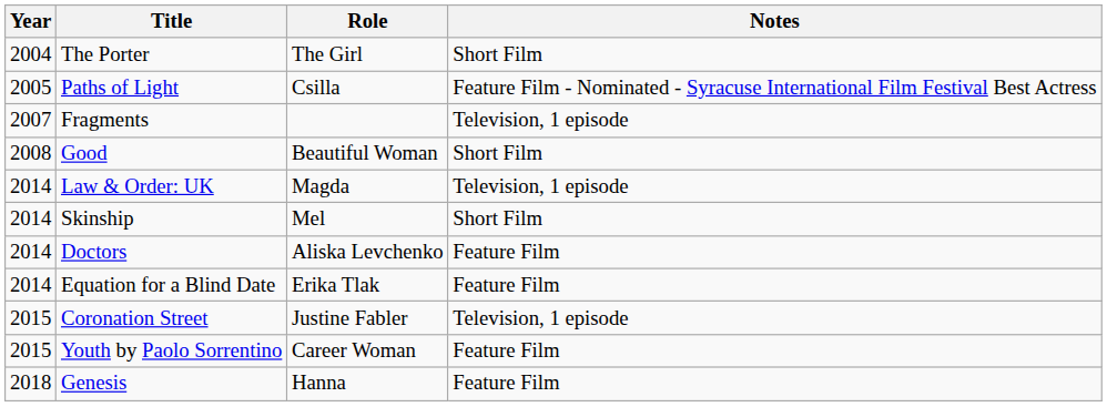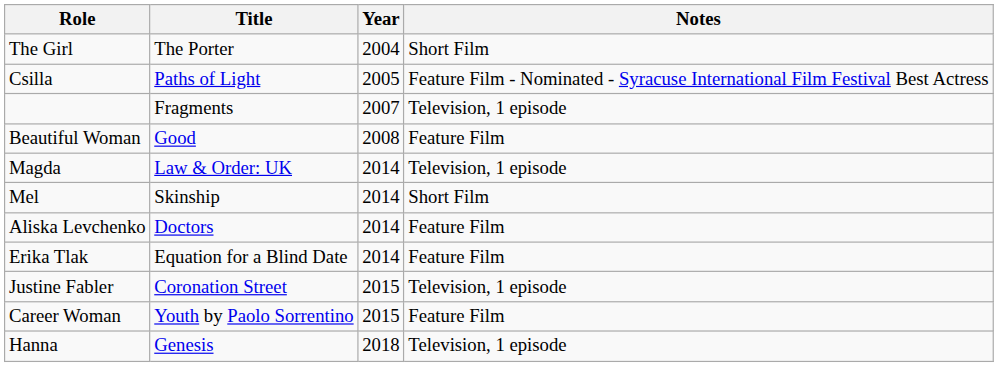columns swapped: Year <-> Role
Good | Notes: Short Film -> Feature Film
Genesis | Notes: Feature Film -> Television, 1 episode
